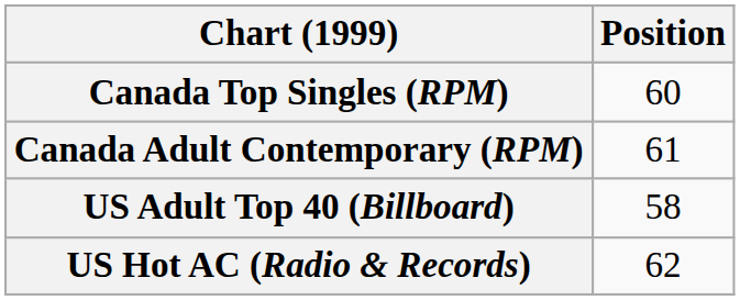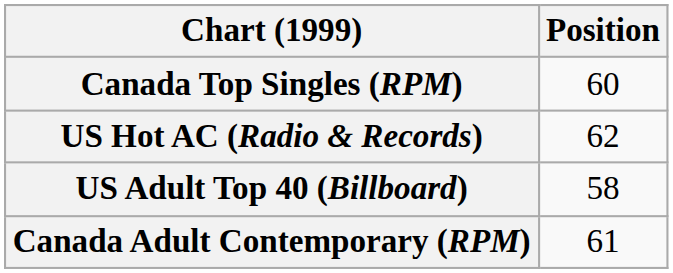rows swapped: Canada Adult Contemporary (RPM) <-> US Hot AC (Radio & Records)
